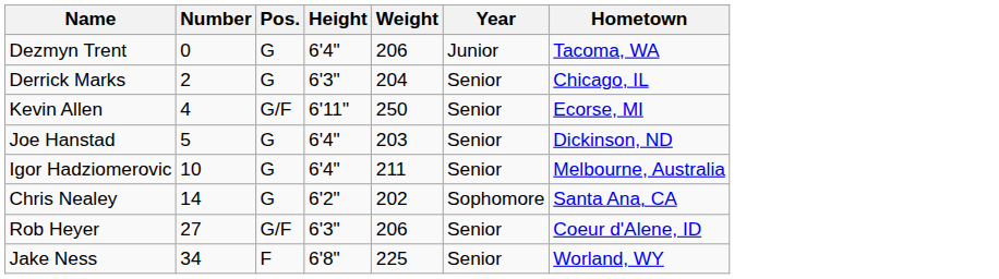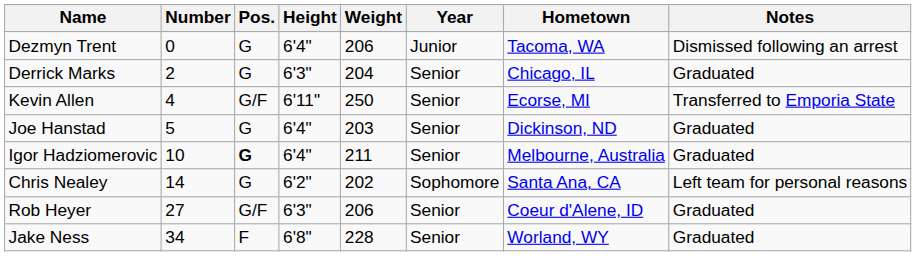+ column: Notes | Dismissed following an arrest | Graduated | Transferred to Emporia State | Graduated | Graduated | Left team for personal reasons | Graduated | Graduated
Igor Hadziomerovic | Pos.: normal -> bold
Jake Ness | Weight: 225 -> 228
